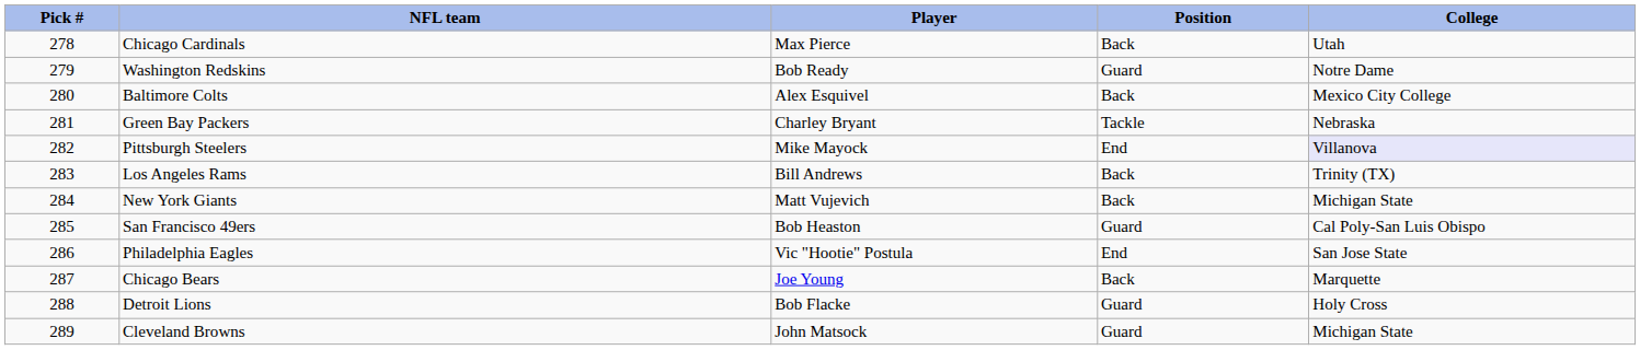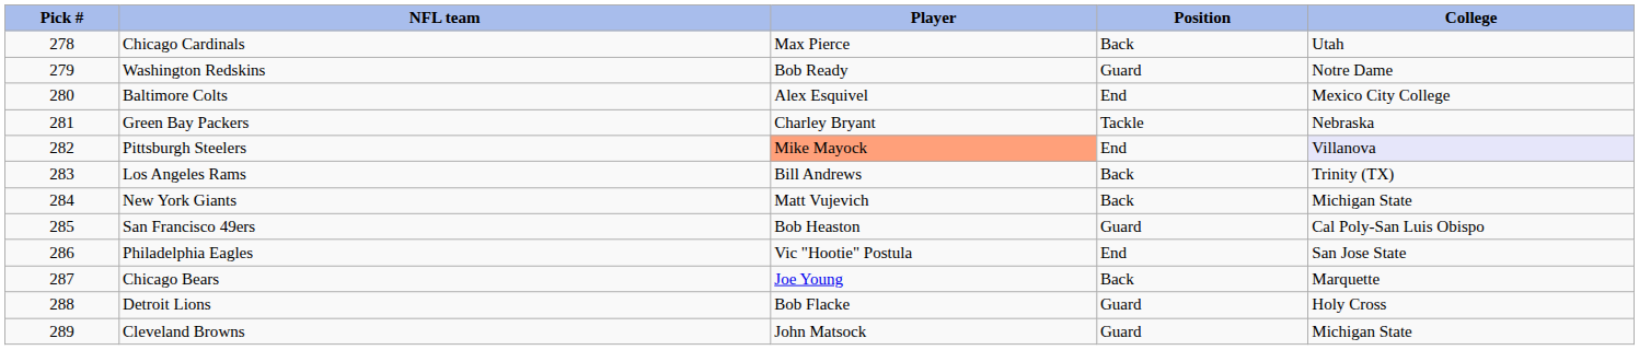Baltimore Colts | Position: Back -> End
Pittsburgh Steelers | Player: no background -> lightsalmon background
